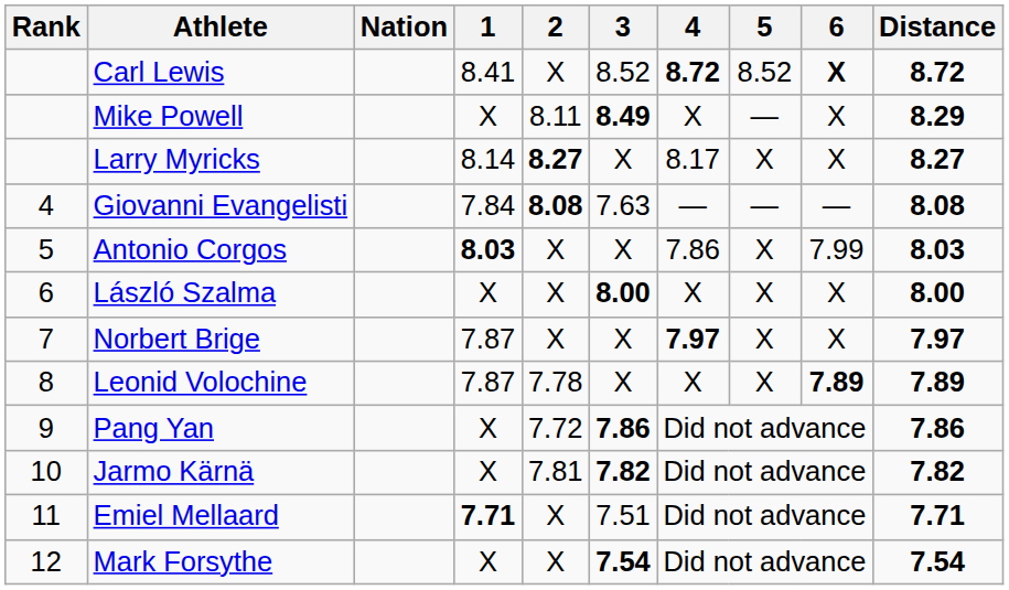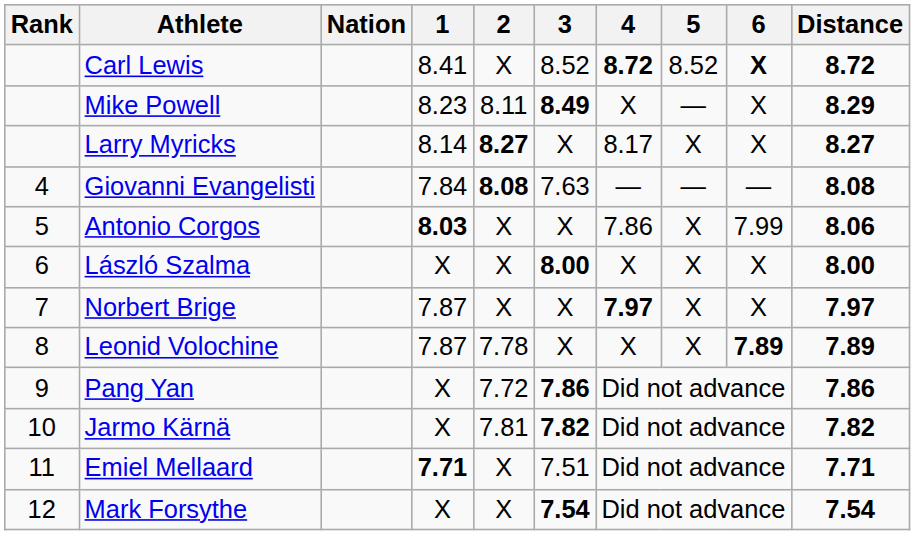Mike Powell | 1: X -> 8.23
Antonio Corgos | Distance: 8.03 -> 8.06
